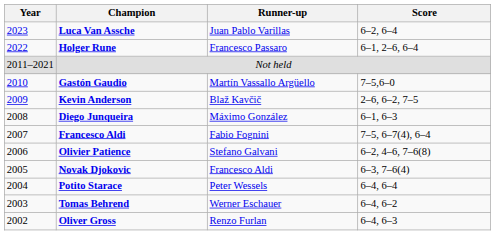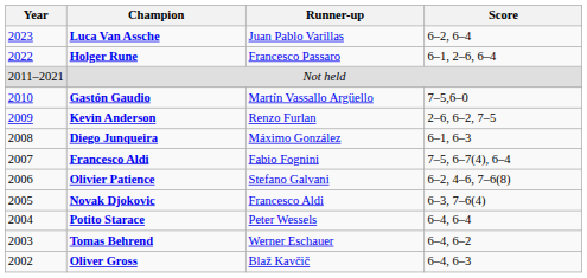Kevin Anderson | Runner-up: Blaž Kavčič -> Renzo Furlan
Oliver Gross | Runner-up: Renzo Furlan -> Blaž Kavčič
